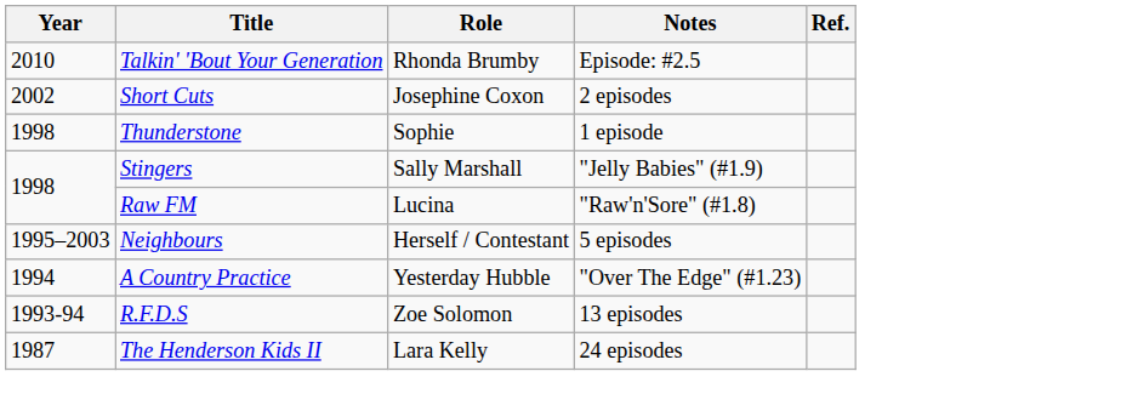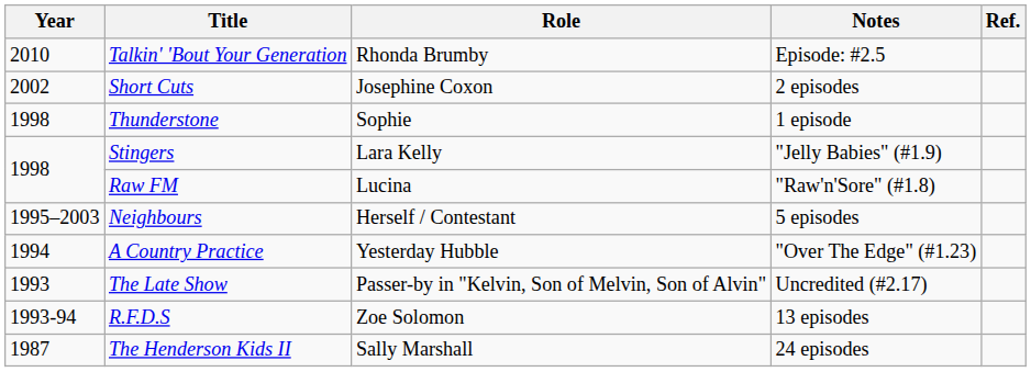Stingers | Role: Sally Marshall -> Lara Kelly
+ row: 1993 | The Late Show | Passer-by in "Kelvin, Son of Melvin, Son of Alvin" | Uncredited (#2.17)
The Henderson Kids II | Role: Lara Kelly -> Sally Marshall
